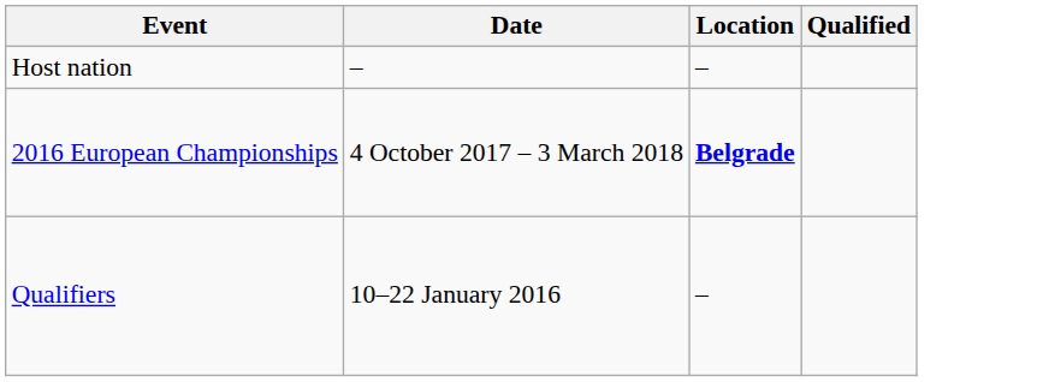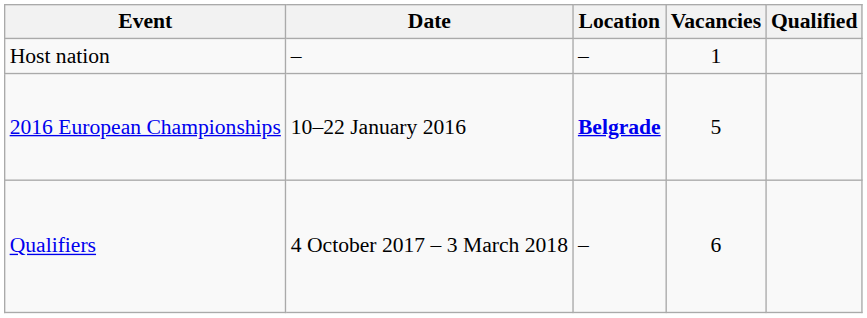+ column: Vacancies | 1 | 5 | 6
2016 European Championships | Date: 4 October 2017 – 3 March 2018 -> 10–22 January 2016
Qualifiers | Date: 10–22 January 2016 -> 4 October 2017 – 3 March 2018
